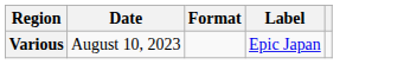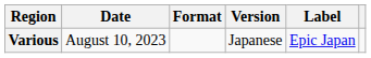+ column: Version | Japanese
